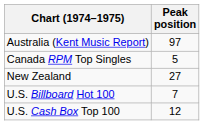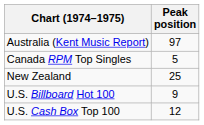New Zealand | Peak position: 27 -> 25
U.S. Billboard Hot 100 | Peak position: 7 -> 9
